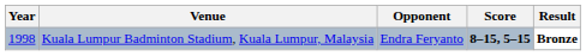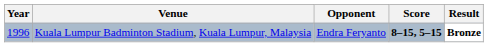Kuala Lumpur Badminton Stadium, Kuala Lumpur, Malaysia | Year: 1998 -> 1996
